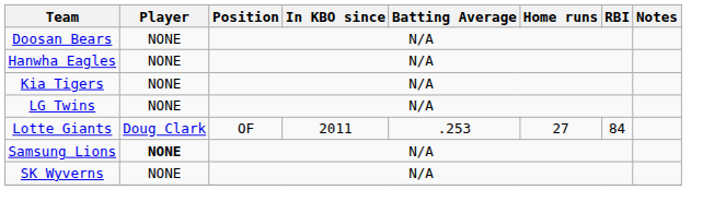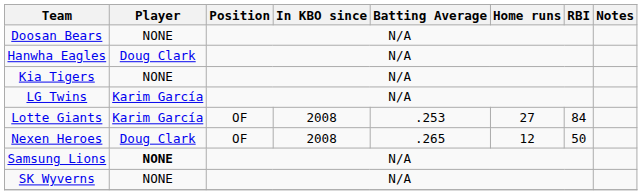Hanwha Eagles | Player: NONE -> Doug Clark
LG Twins | Player: NONE -> Karim García
Lotte Giants | Player: Doug Clark -> Karim García
Lotte Giants | In KBO since: 2011 -> 2008
+ row: Nexen Heroes | Doug Clark | OF | 2008 | .265 | 12 | 50
